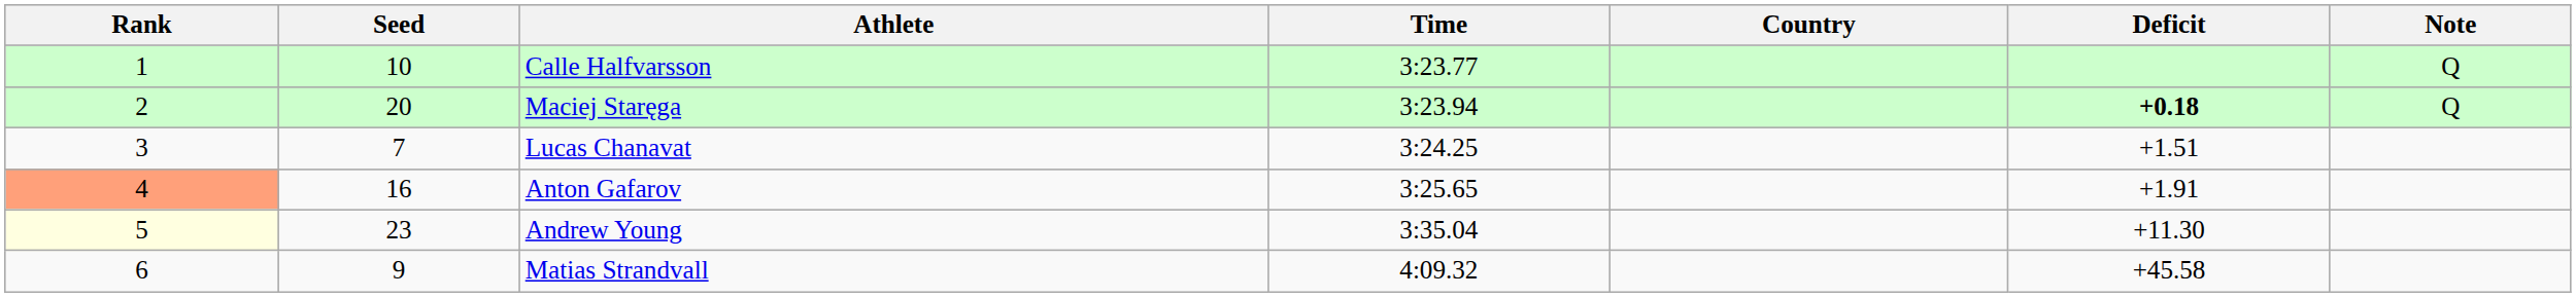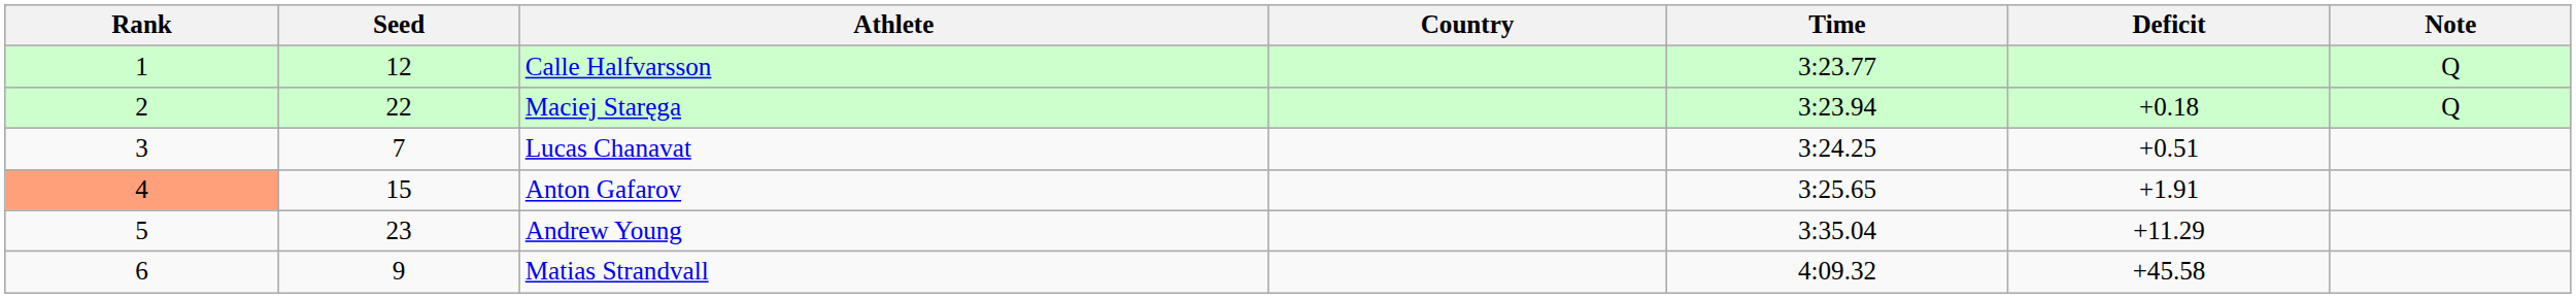columns swapped: Country <-> Time
Calle Halfvarsson | Seed: 10 -> 12
Maciej Staręga | Seed: 20 -> 22
Maciej Staręga | Deficit: bold -> normal
Lucas Chanavat | Deficit: +1.51 -> +0.51
Anton Gafarov | Seed: 16 -> 15
Andrew Young | Rank: lightyellow background -> no background
Andrew Young | Deficit: +11.30 -> +11.29
